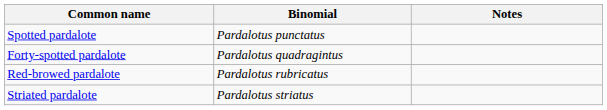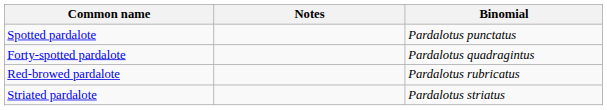columns swapped: Binomial <-> Notes
